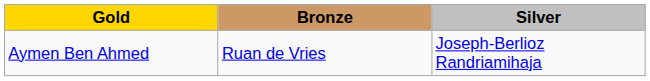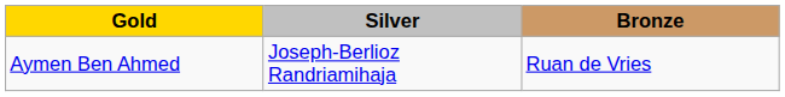columns swapped: Silver <-> Bronze
